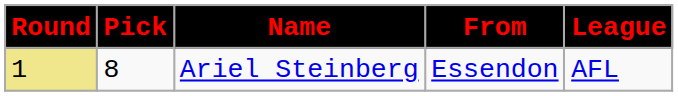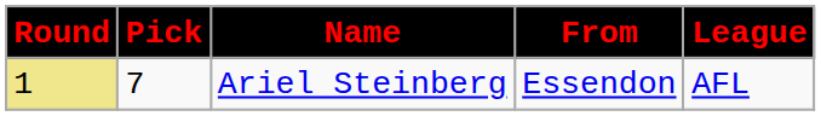Ariel Steinberg | Pick: 8 -> 7
